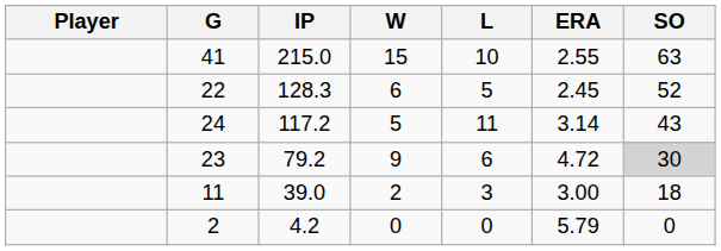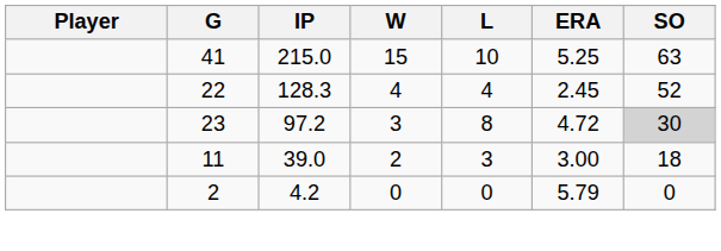41 | ERA: 2.55 -> 5.25
22 | W: 6 -> 4
22 | L: 5 -> 4
- row: 24 | 117.2 | 5 | 11 | 3.14 | 43
23 | IP: 79.2 -> 97.2
23 | W: 9 -> 3
23 | L: 6 -> 8
